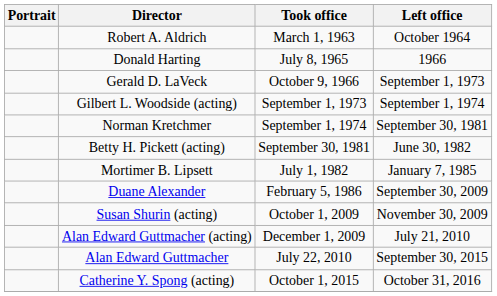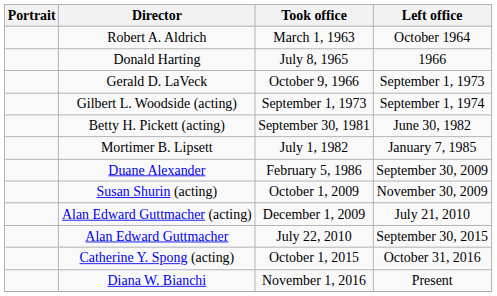- row: Norman Kretchmer | September 1, 1974 | September 30, 1981
+ row: Diana W. Bianchi | November 1, 2016 | Present
